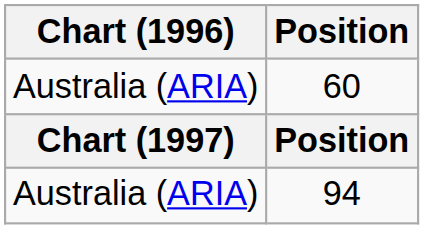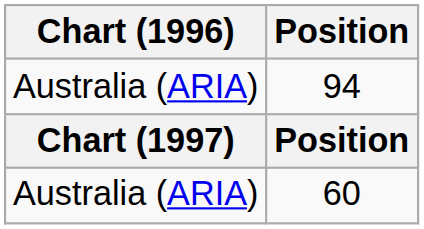rows swapped: 60 <-> 94
